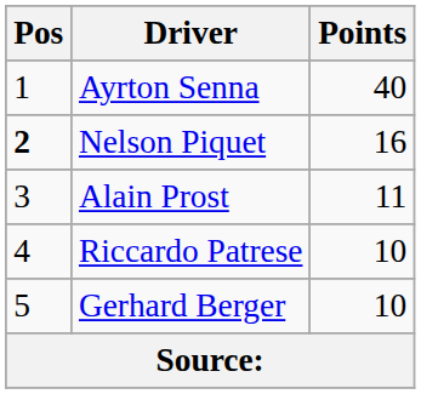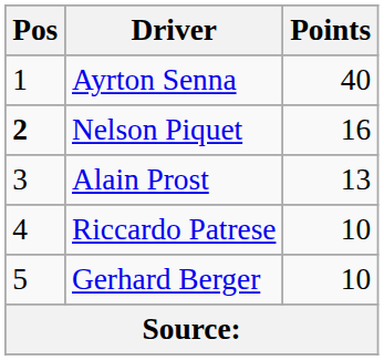Alain Prost | Points: 11 -> 13
